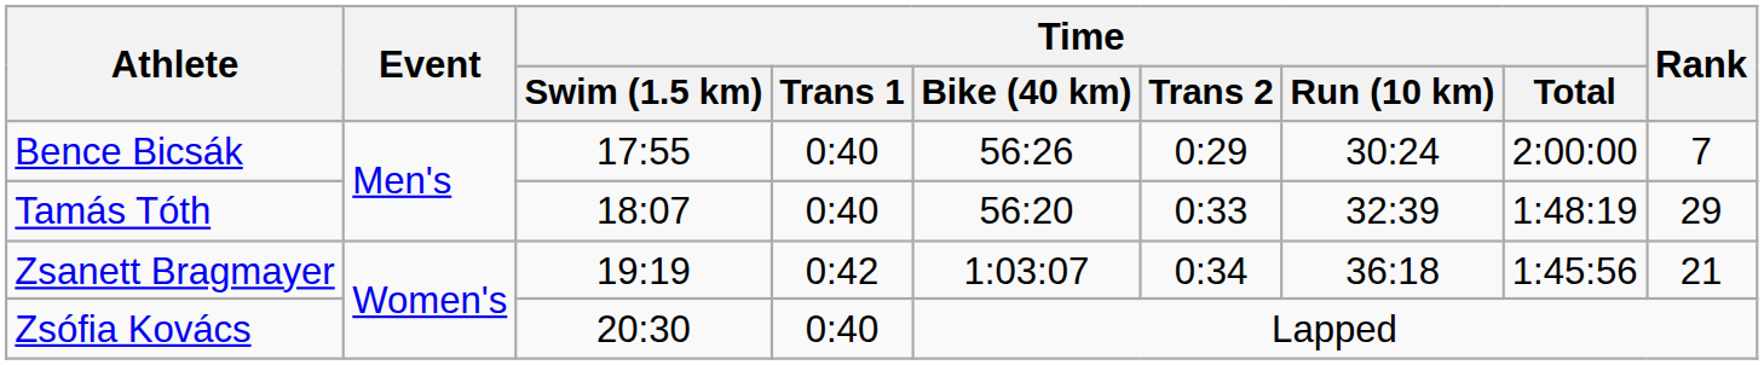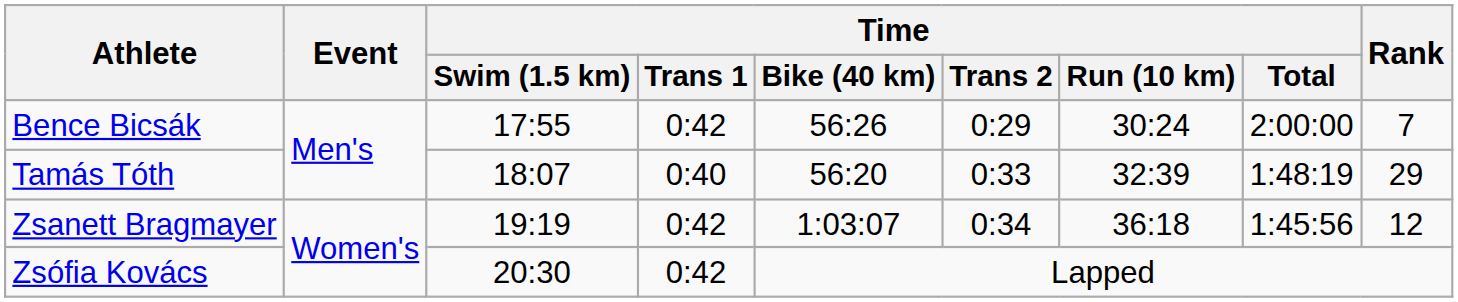Bence Bicsák | Time / Trans 1: 0:40 -> 0:42
Zsanett Bragmayer | Rank: 21 -> 12
Zsófia Kovács | Time / Trans 1: 0:40 -> 0:42
